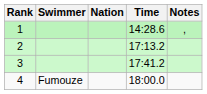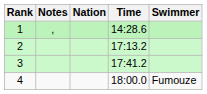columns swapped: Swimmer <-> Notes
